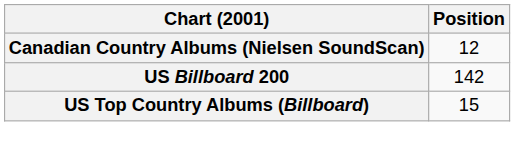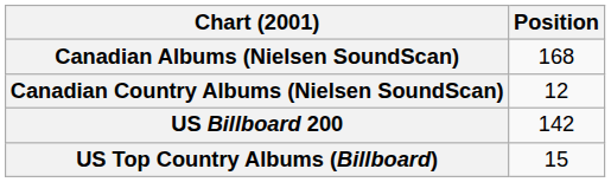+ row: Canadian Albums (Nielsen SoundScan) | 168
